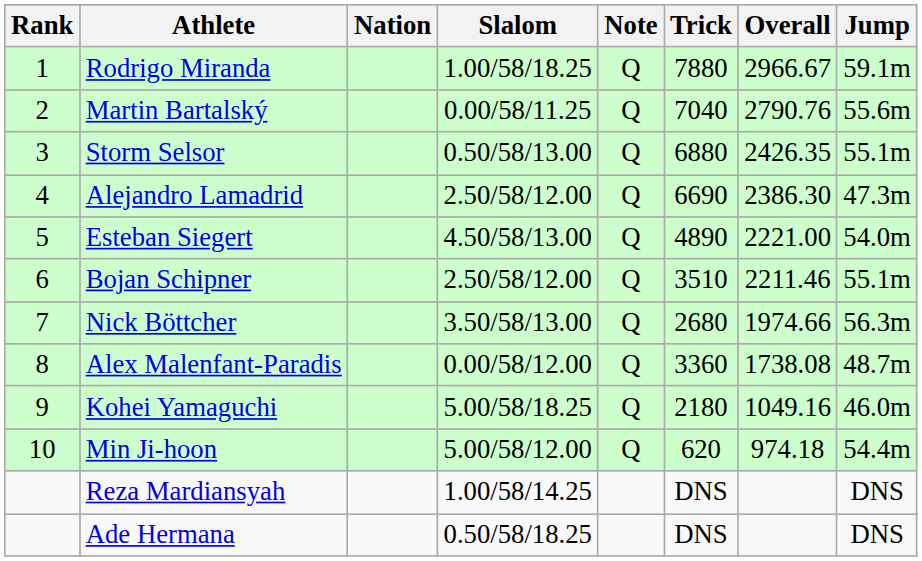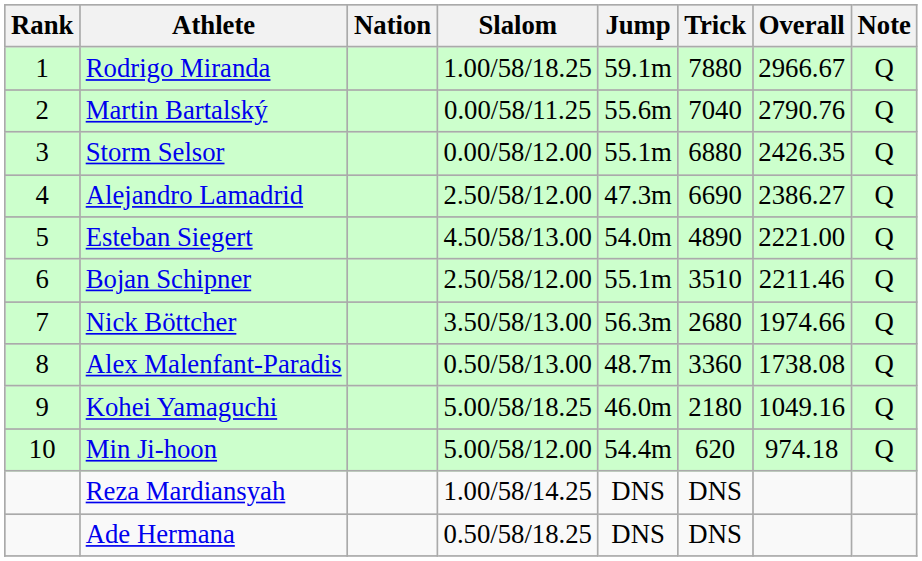columns swapped: Jump <-> Note
Storm Selsor | Slalom: 0.50/58/13.00 -> 0.00/58/12.00
Alejandro Lamadrid | Overall: 2386.30 -> 2386.27
Alex Malenfant-Paradis | Slalom: 0.00/58/12.00 -> 0.50/58/13.00
